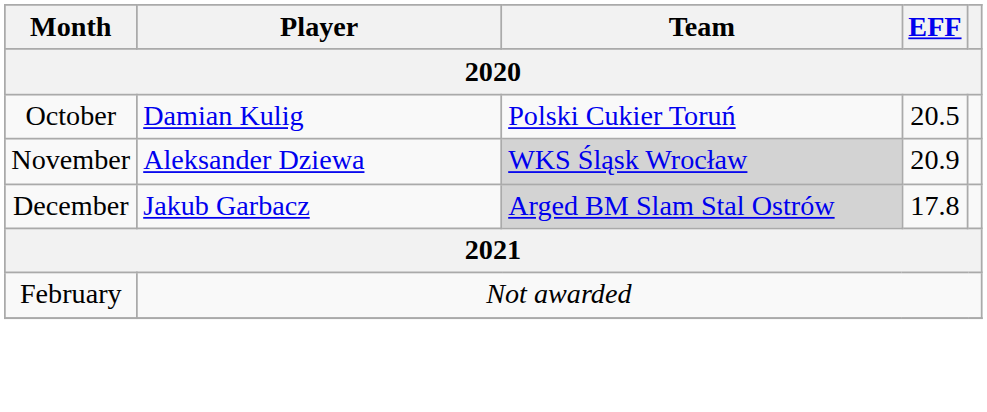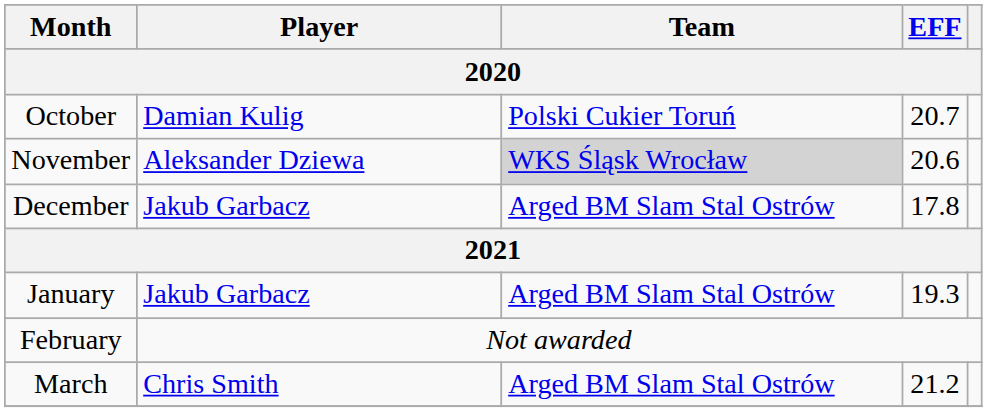October | EFF: 20.5 -> 20.7
November | EFF: 20.9 -> 20.6
December | Team: lightgrey background -> no background
+ row: January | Jakub Garbacz | Arged BM Slam Stal Ostrów | 19.3
+ row: March | Chris Smith | Arged BM Slam Stal Ostrów | 21.2
